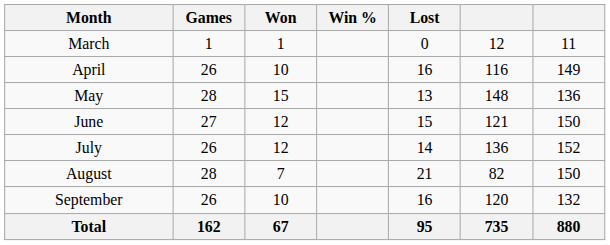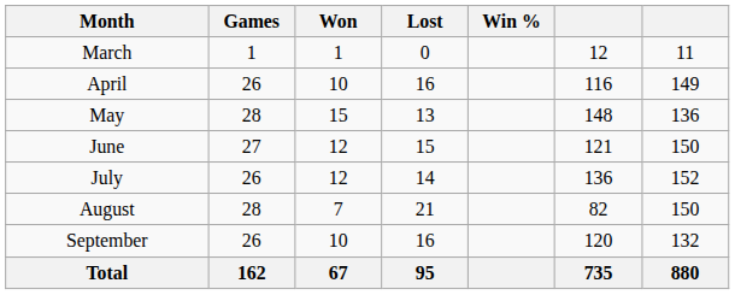columns swapped: Lost <-> Win %
